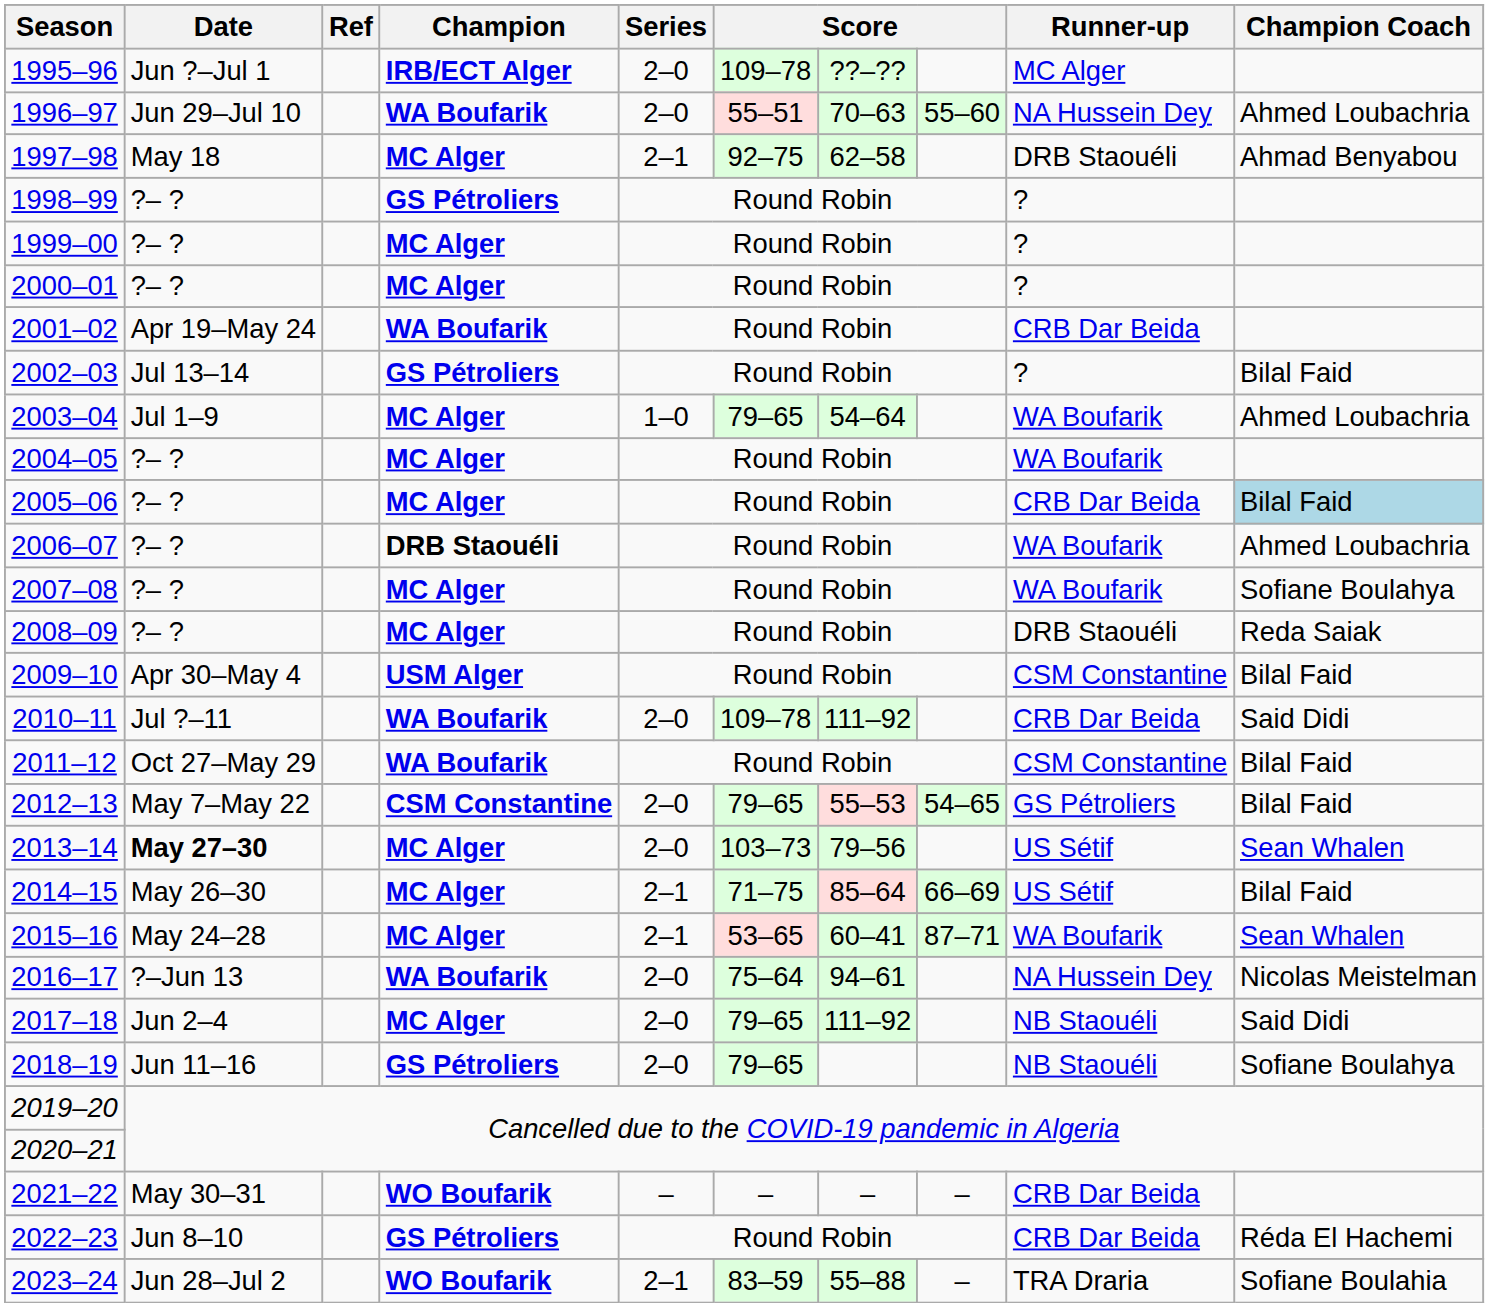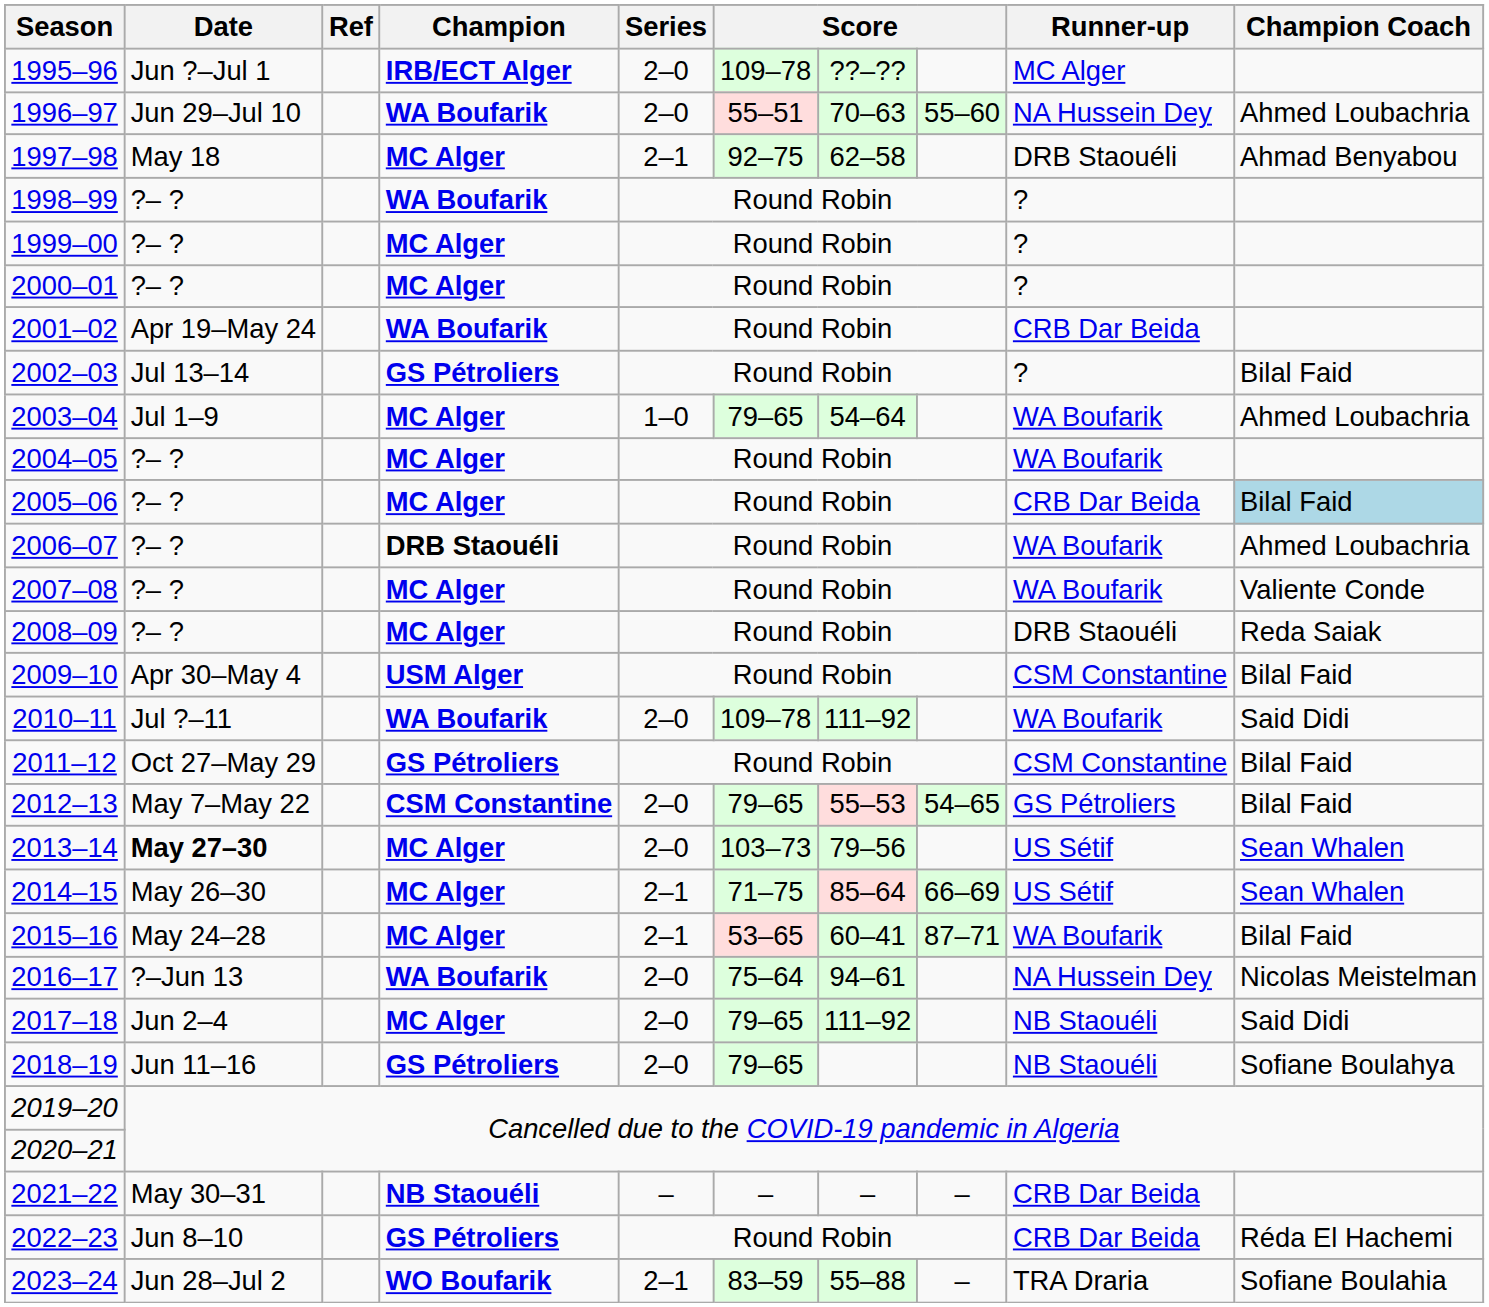1998–99 | Champion: GS Pétroliers -> WA Boufarik
2007–08 | Champion Coach: Sofiane Boulahya -> Valiente Conde
2010–11 | Runner-up: CRB Dar Beida -> WA Boufarik
2011–12 | Champion: WA Boufarik -> GS Pétroliers
2014–15 | Champion Coach: Bilal Faid -> Sean Whalen
2015–16 | Champion Coach: Sean Whalen -> Bilal Faid
2021–22 | Champion: WO Boufarik -> NB Staouéli
